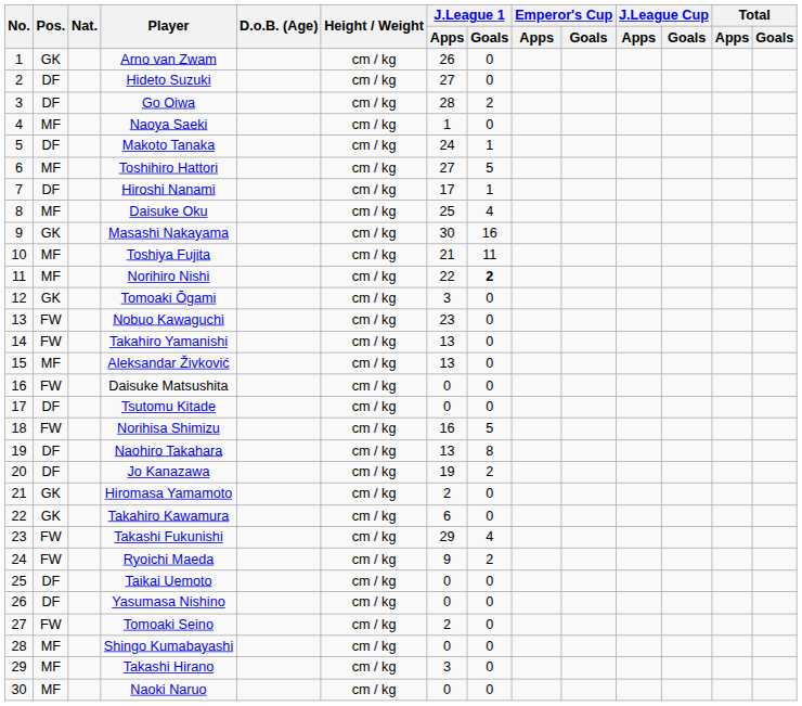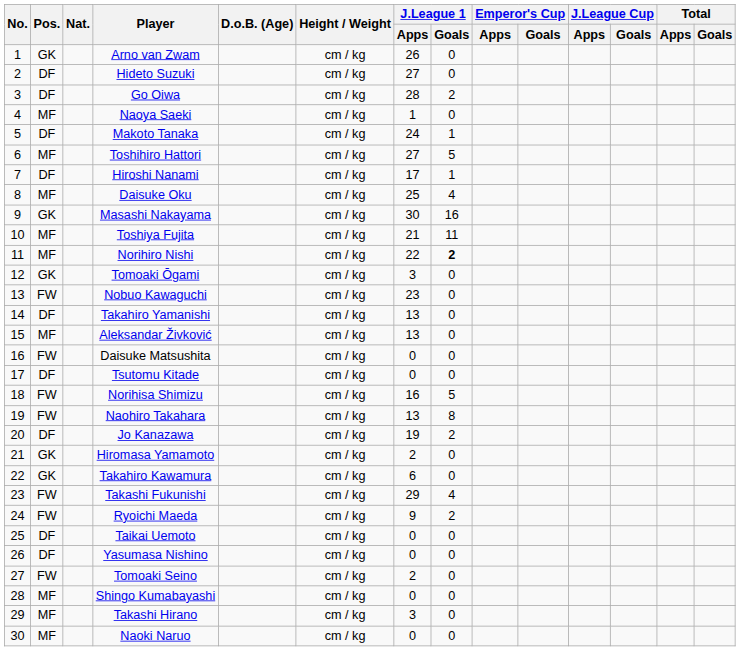Takahiro Yamanishi | Pos.: FW -> DF
Naohiro Takahara | Pos.: DF -> FW
